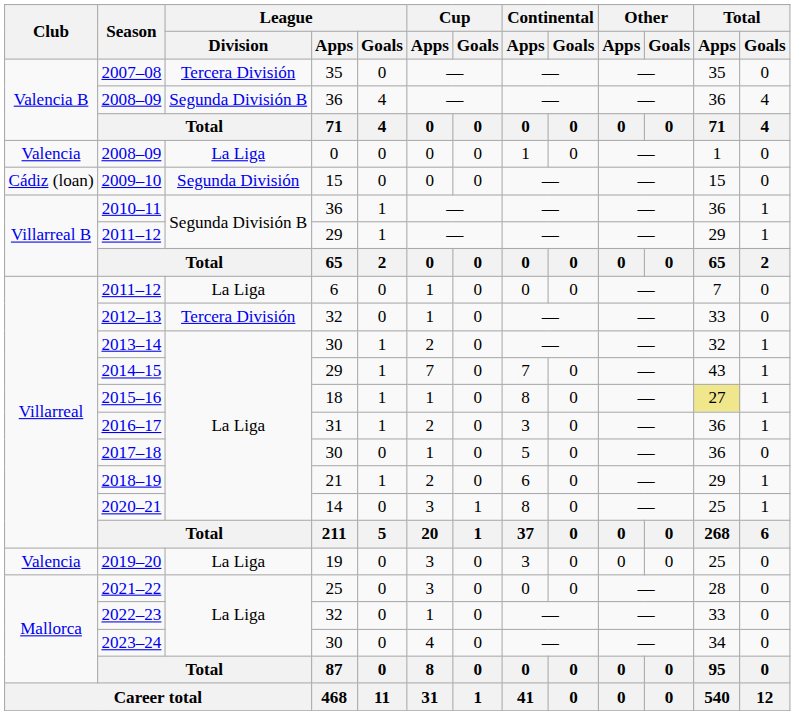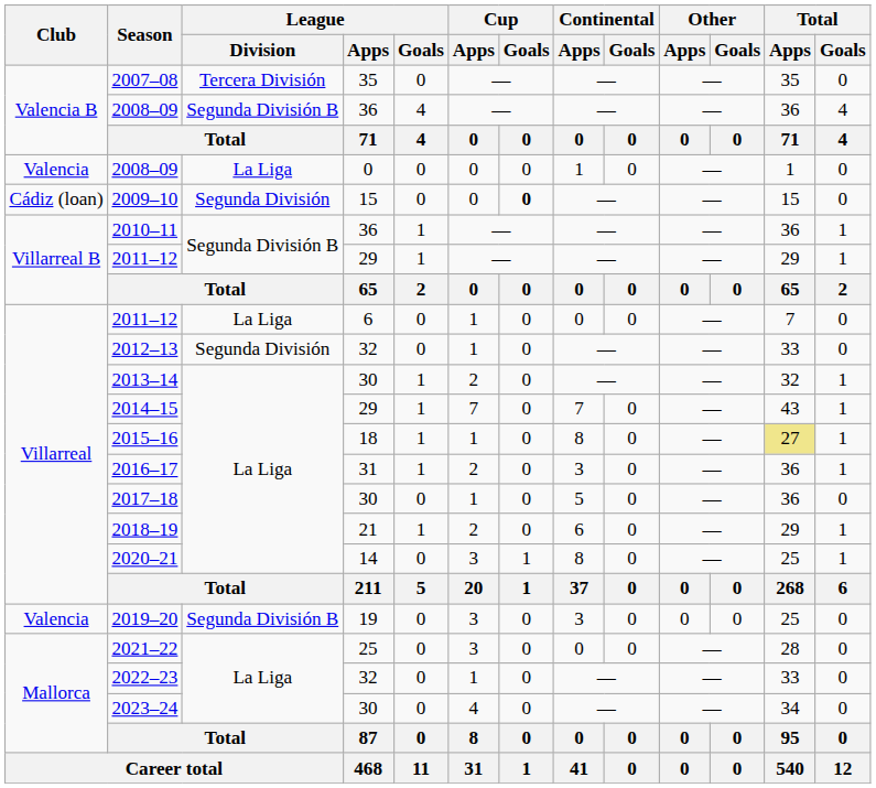2009–10 | Cup / Goals: normal -> bold
2012–13 | League / Division: Tercera División -> Segunda División
2019–20 | League / Division: La Liga -> Segunda División B
